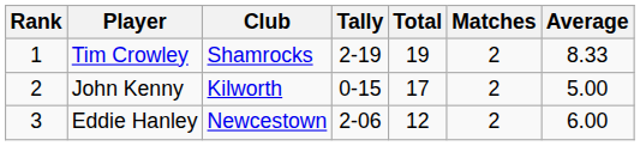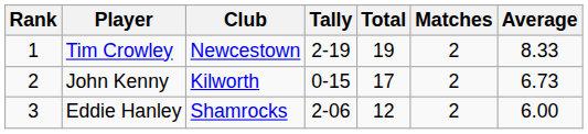Tim Crowley | Club: Shamrocks -> Newcestown
John Kenny | Average: 5.00 -> 6.73
Eddie Hanley | Club: Newcestown -> Shamrocks
